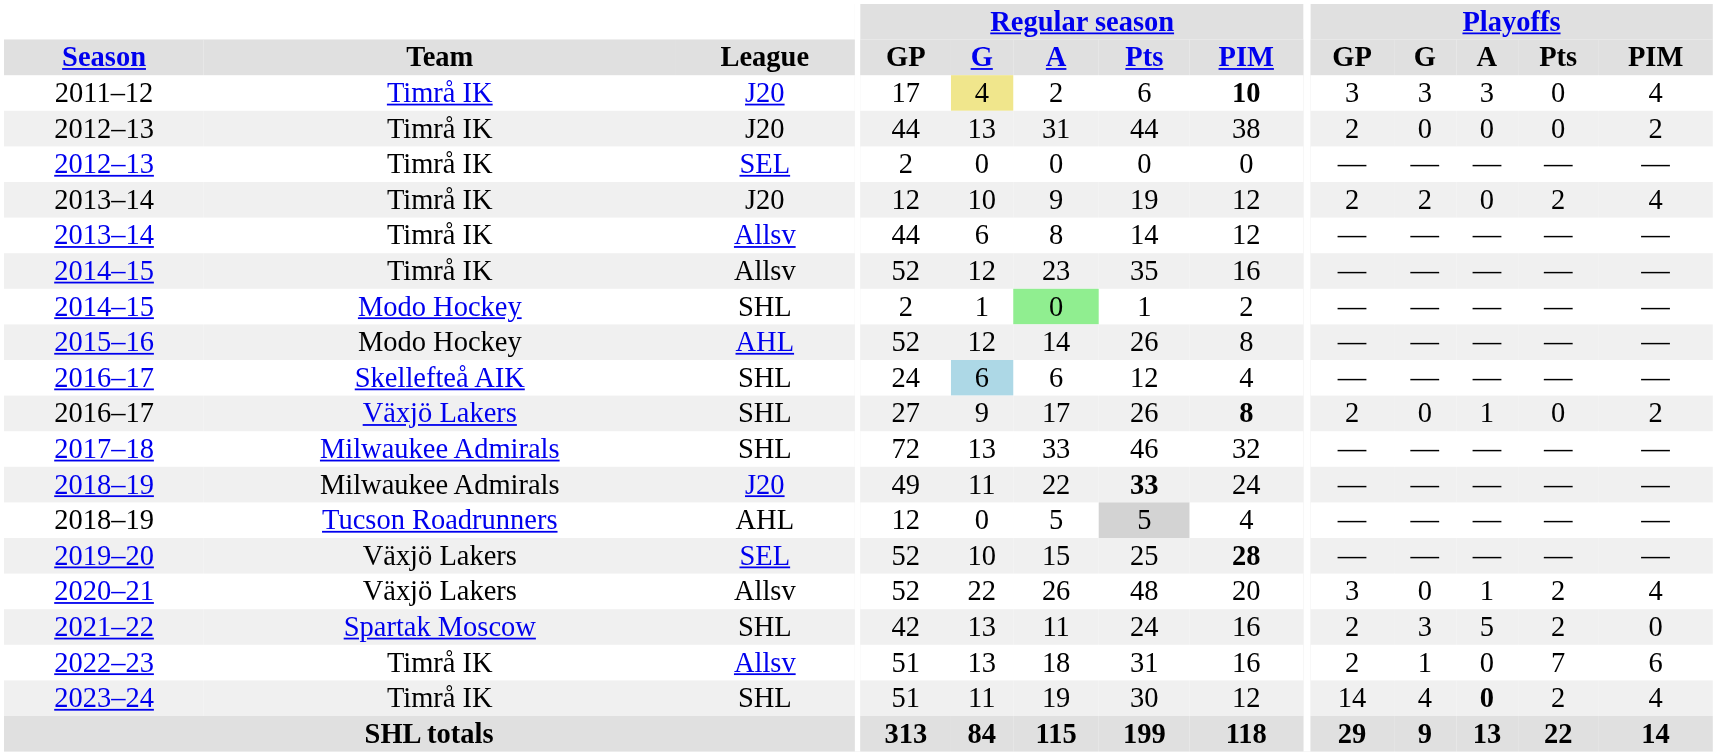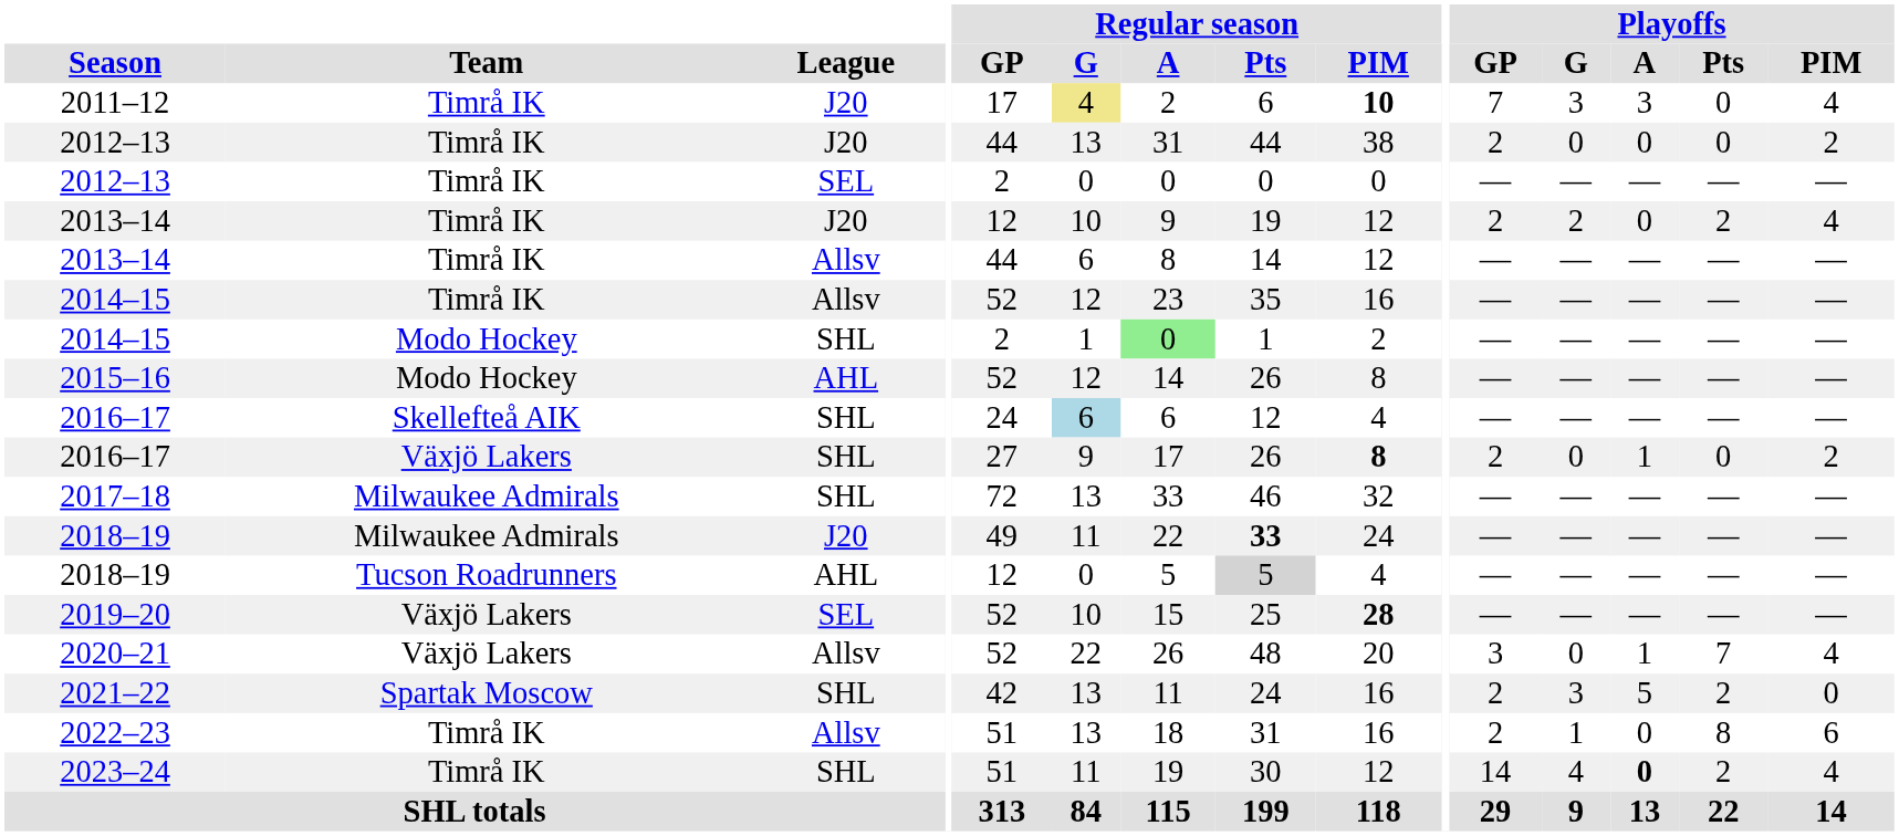2011–12 | Playoffs / GP: 3 -> 7
2020–21 | Playoffs / Pts: 2 -> 7
2022–23 | Playoffs / Pts: 7 -> 8
